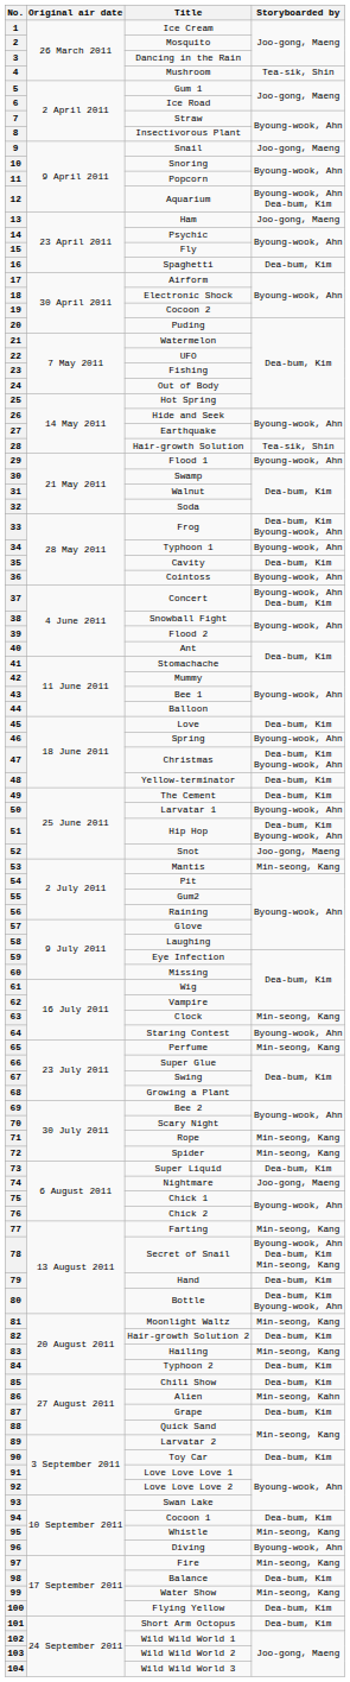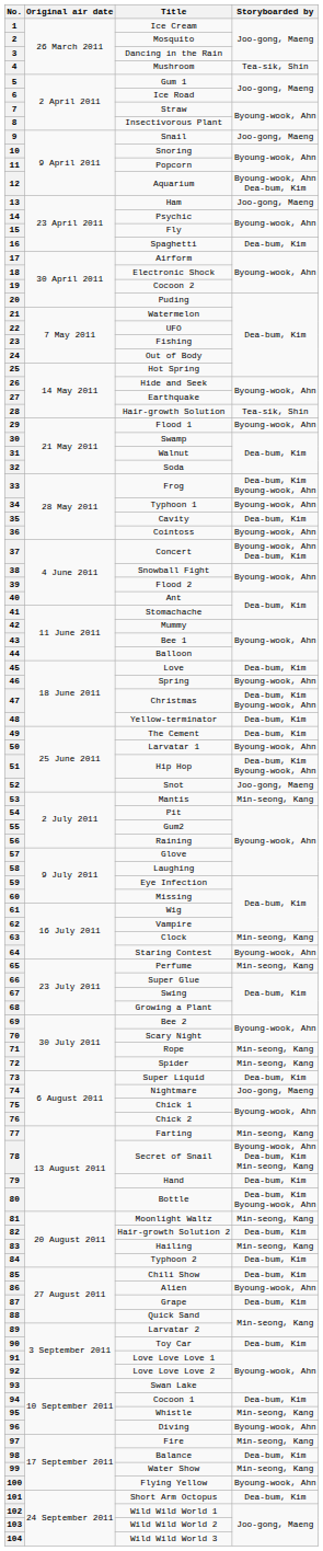86 | Storyboarded by: Min-seong, Kahn -> Byoung-wook, Ahn
100 | Storyboarded by: Dea-bum, Kim -> Byoung-wook, Ahn
